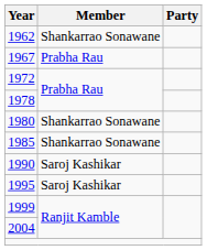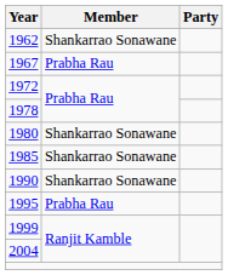1990 | Member: Saroj Kashikar -> Shankarrao Sonawane
1995 | Member: Saroj Kashikar -> Prabha Rau
